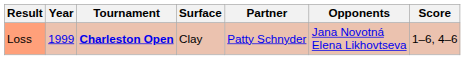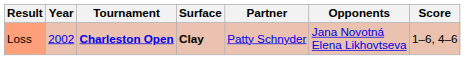Loss | Year: 1999 -> 2002
Loss | Surface: normal -> bold
